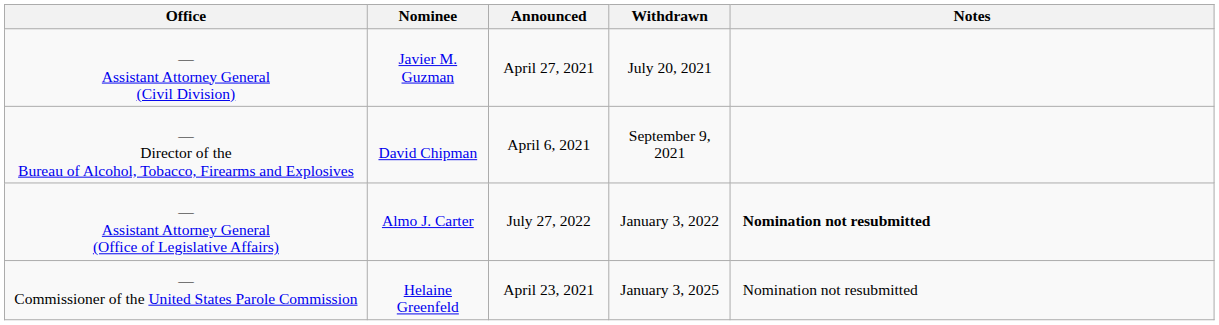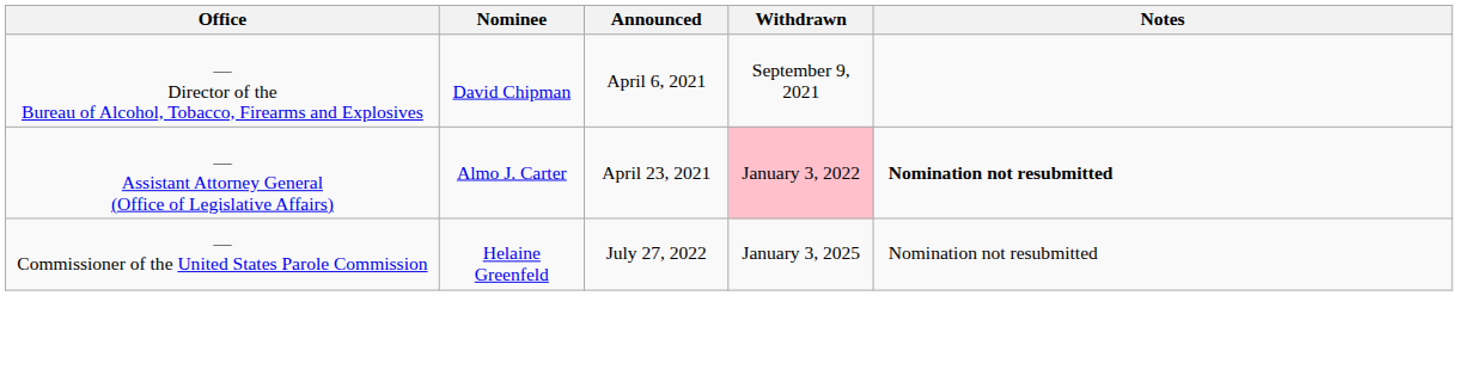- row: — Assistant Attorney General (Civil Division) | Javier M. Guzman | April 27, 2021 | July 20, 2021
— Assistant Attorney General (Office of Legislative Affairs) | Announced: July 27, 2022 -> April 23, 2021
— Assistant Attorney General (Office of Legislative Affairs) | Withdrawn: no background -> pink background
— Commissioner of the United States Parole Commission | Announced: April 23, 2021 -> July 27, 2022
